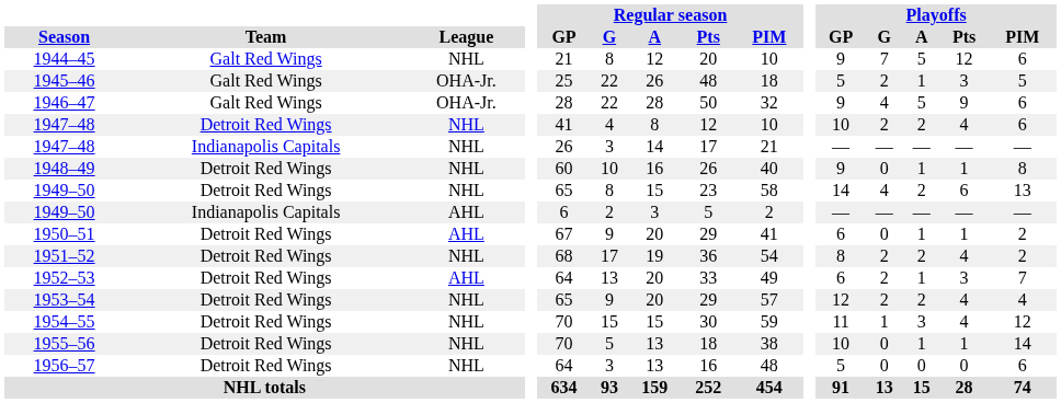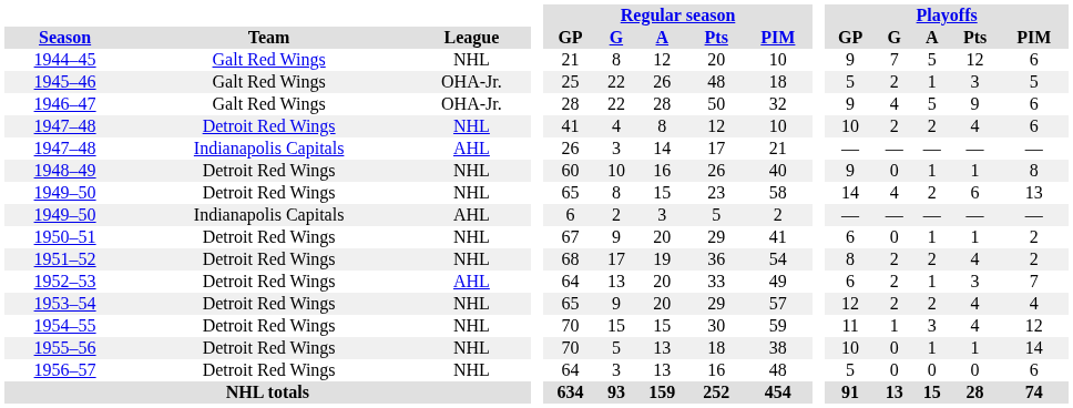1947–48 / Indianapolis Capitals | League: NHL -> AHL
1950–51 | League: AHL -> NHL
